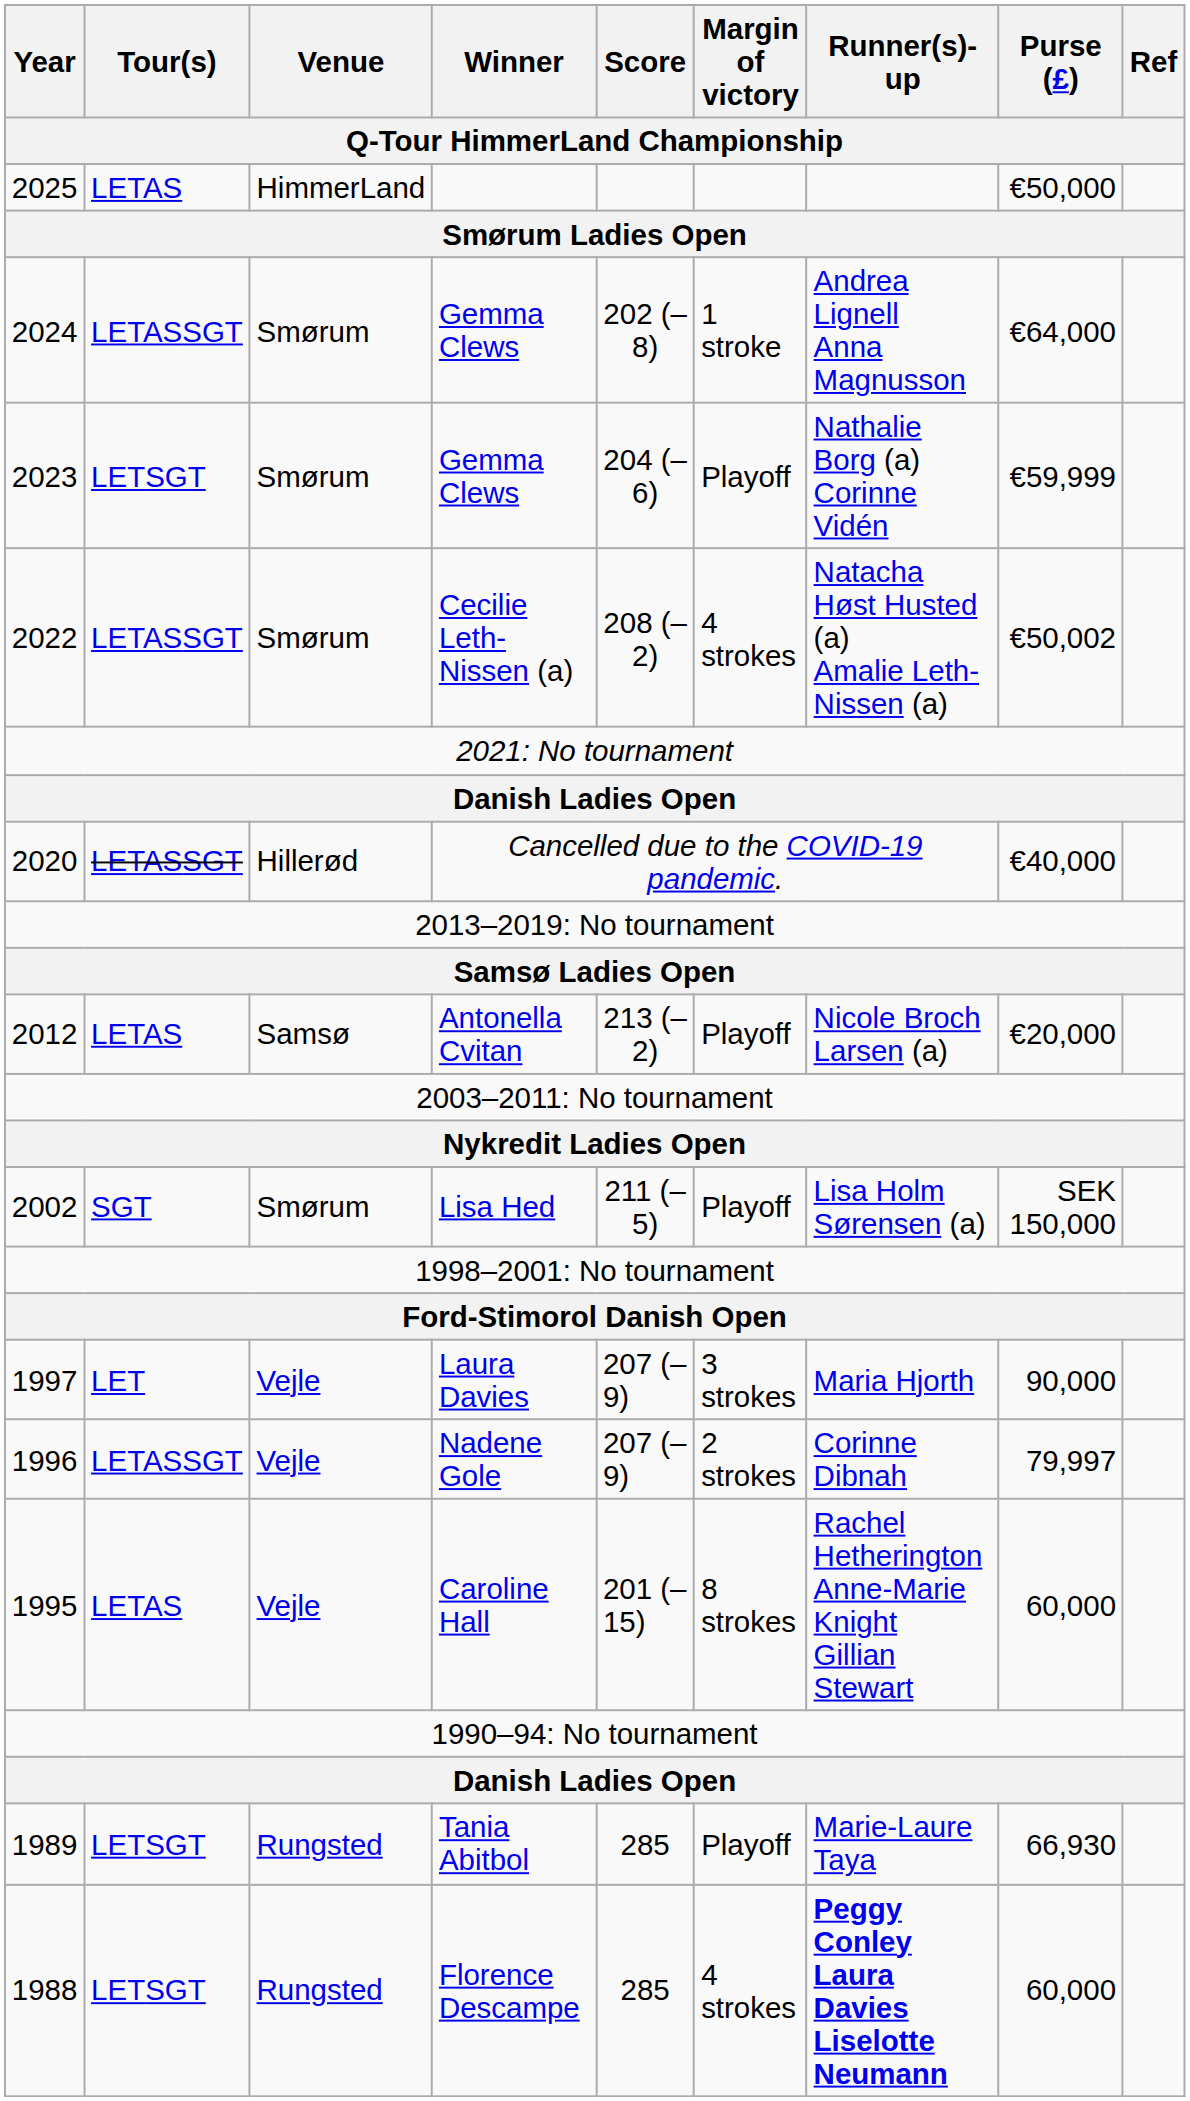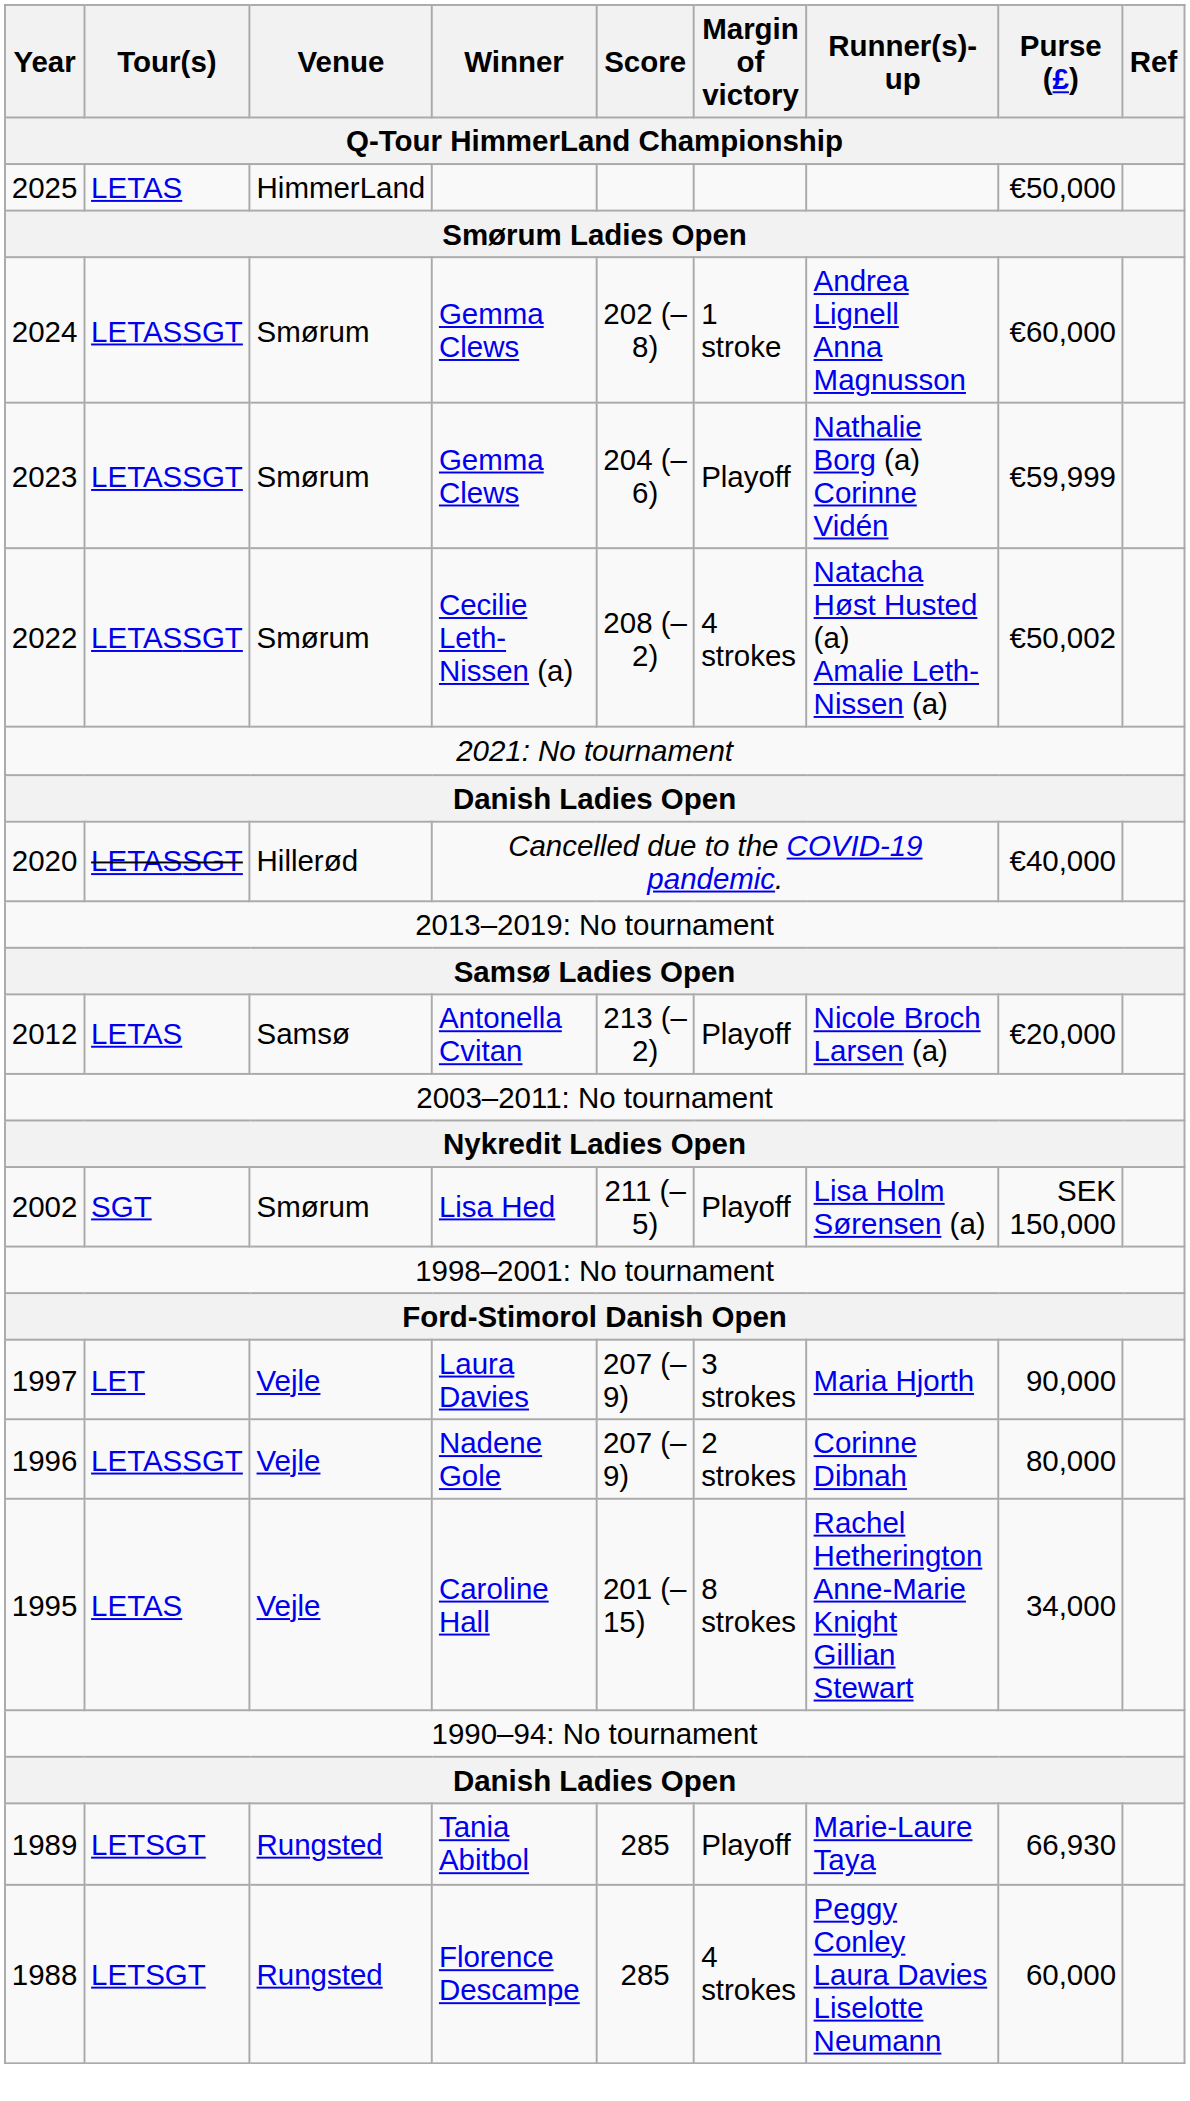2024 / Gemma Clews | Purse (£): €64,000 -> €60,000
2023 / Gemma Clews | Tour(s): LETSGT -> LETASSGT
Nadene Gole | Purse (£): 79,997 -> 80,000
Caroline Hall | Purse (£): 60,000 -> 34,000
Florence Descampe | Runner(s)-up: bold -> normal
